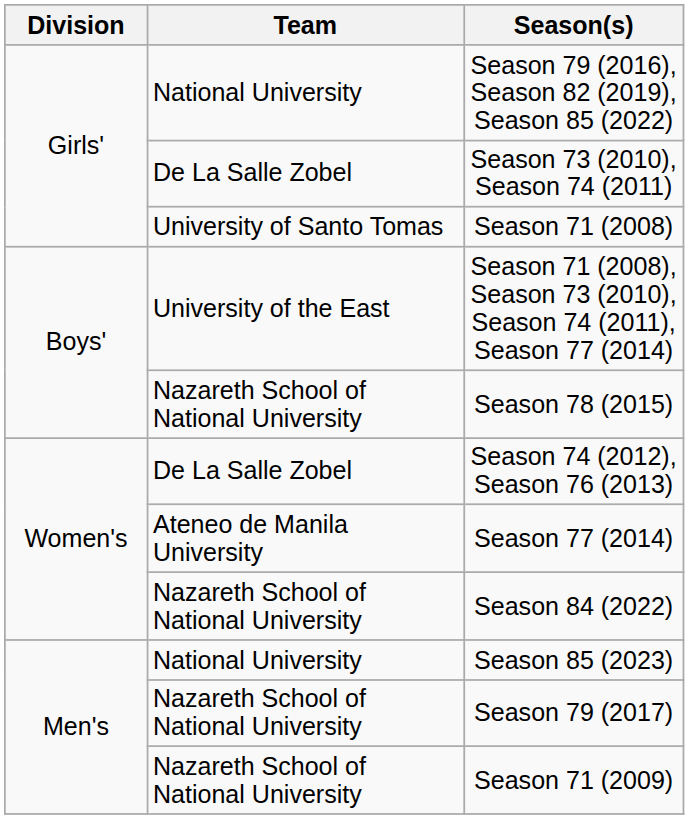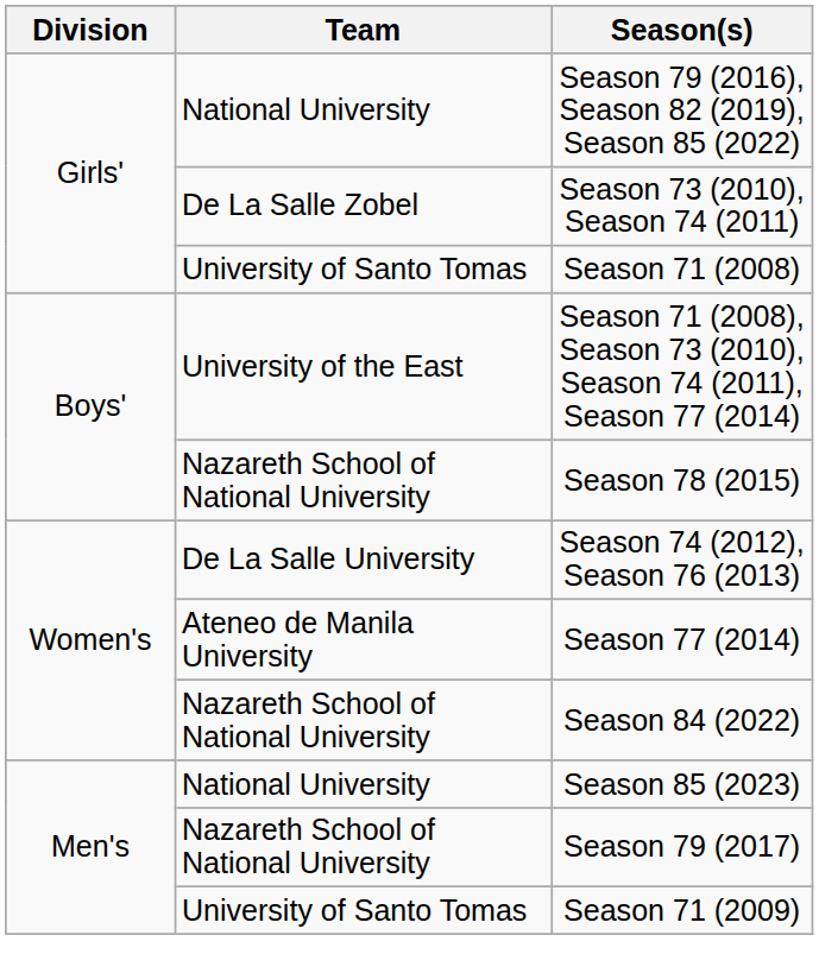Season 74 (2012), Season 76 (2013) | Team: De La Salle Zobel -> De La Salle University
Season 71 (2009) | Team: Nazareth School of National University -> University of Santo Tomas
